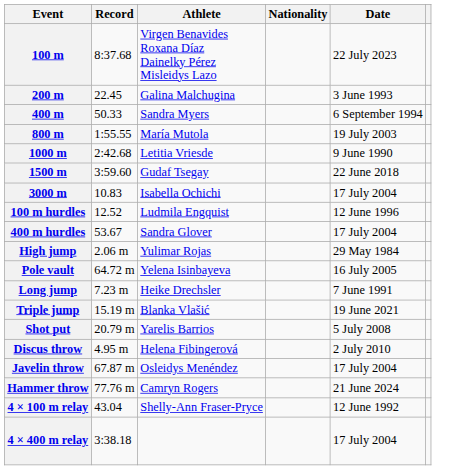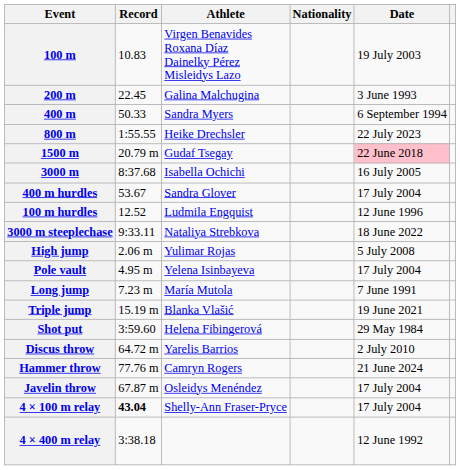100 m | Record: 8:37.68 -> 10.83
100 m | Date: 22 July 2023 -> 19 July 2003
800 m | Athlete: María Mutola -> Heike Drechsler
800 m | Date: 19 July 2003 -> 22 July 2023
- row: 1000 m | 2:42.68 | Letitia Vriesde | 9 June 1990
1500 m | Record: 3:59.60 -> 20.79 m
1500 m | Date: no background -> pink background
3000 m | Record: 10.83 -> 8:37.68
3000 m | Date: 17 July 2004 -> 16 July 2005
rows swapped: 100 m hurdles <-> 400 m hurdles
+ row: 3000 m steeplechase | 9:33.11 | Nataliya Strebkova | 18 June 2022
High jump | Date: 29 May 1984 -> 5 July 2008
Pole vault | Record: 64.72 m -> 4.95 m
Pole vault | Date: 16 July 2005 -> 17 July 2004
Long jump | Athlete: Heike Drechsler -> María Mutola
Shot put | Record: 20.79 m -> 3:59.60
Shot put | Athlete: Yarelis Barrios -> Helena Fibingerová
Shot put | Date: 5 July 2008 -> 29 May 1984
Discus throw | Record: 4.95 m -> 64.72 m
Discus throw | Athlete: Helena Fibingerová -> Yarelis Barrios
rows swapped: Hammer throw <-> Javelin throw
4 × 100 m relay | Record: normal -> bold
4 × 100 m relay | Date: 12 June 1992 -> 17 July 2004
4 × 400 m relay | Date: 17 July 2004 -> 12 June 1992
